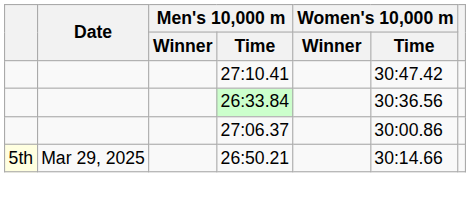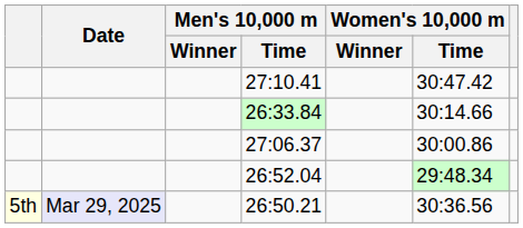26:33.84 | Women's 10,000 m / Time: 30:36.56 -> 30:14.66
+ row: 26:52.04 | 29:48.34
26:50.21 | Date: no background -> lavender background
26:50.21 | Women's 10,000 m / Time: 30:14.66 -> 30:36.56
